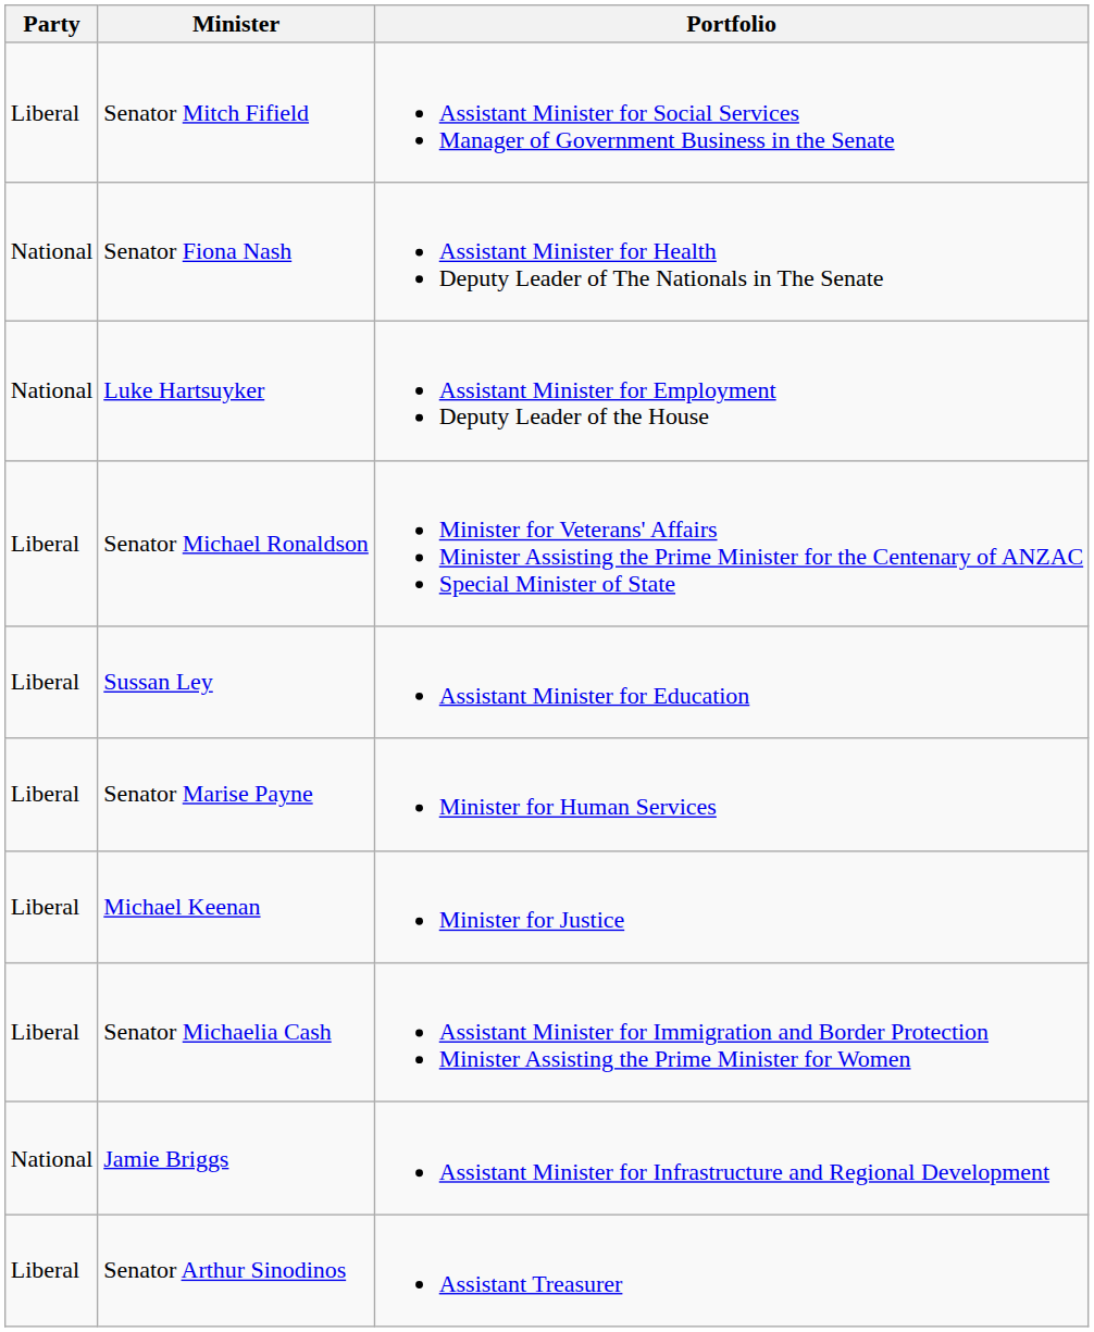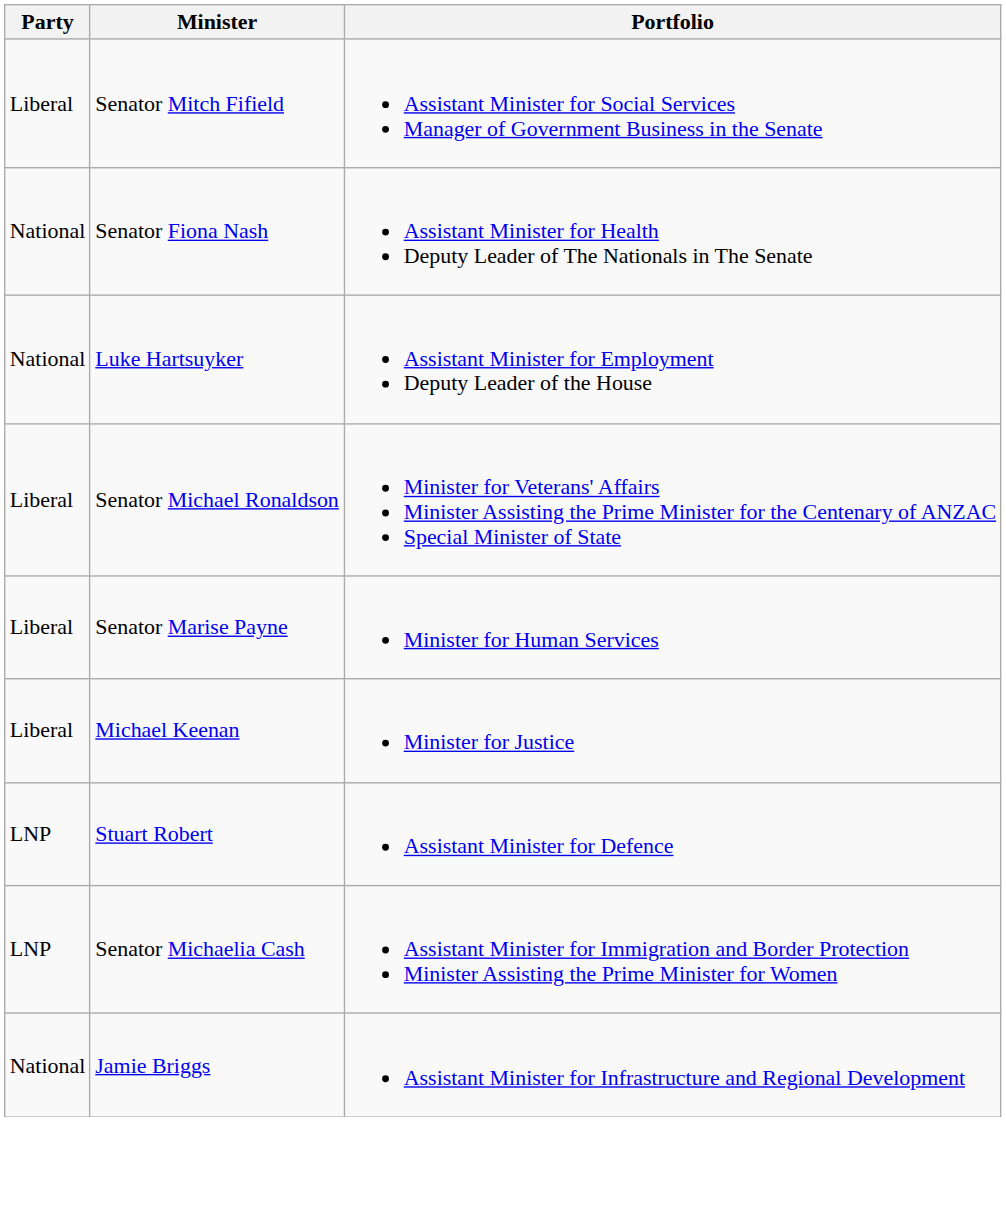- row: Liberal | Sussan Ley | Assistant Minister for Education
+ row: LNP | Stuart Robert | Assistant Minister for Defence
Senator Michaelia Cash | Party: Liberal -> LNP
- row: Liberal | Senator Arthur Sinodinos | Assistant Treasurer
